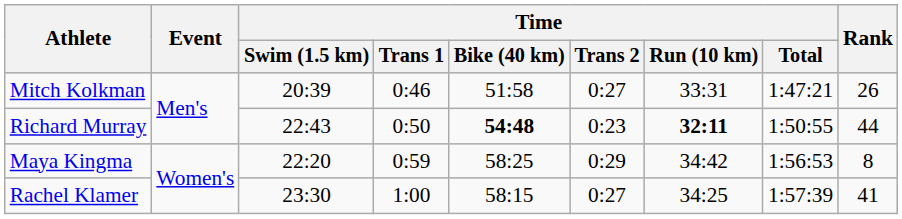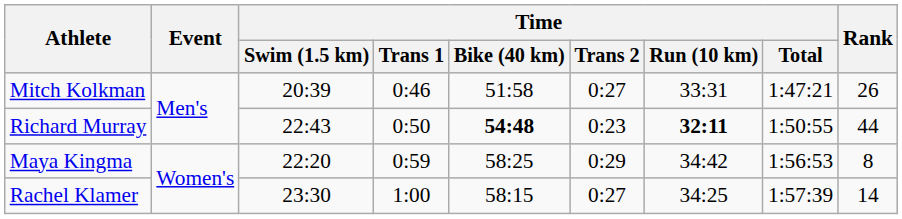Rachel Klamer | Rank: 41 -> 14
